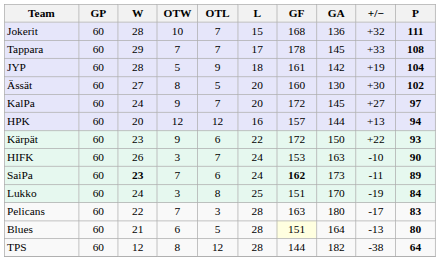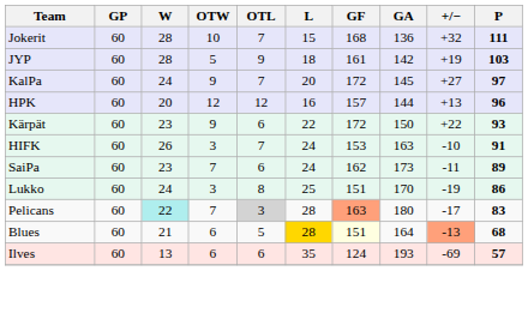- row: Tappara | 60 | 29 | 7 | 7 | 17 | 178 | 145 | +33 | 108
JYP | P: 104 -> 103
- row: Ässät | 60 | 27 | 8 | 5 | 20 | 160 | 130 | +30 | 102
HPK | P: 94 -> 96
HIFK | P: 90 -> 91
SaiPa | W: bold -> normal
SaiPa | GF: bold -> normal
Lukko | P: 84 -> 86
Pelicans | W: no background -> paleturquoise background
Pelicans | OTL: no background -> lightgrey background
Pelicans | GF: no background -> lightsalmon background
Blues | L: no background -> gold background
Blues | +/−: no background -> lightsalmon background
Blues | P: 80 -> 68
- row: TPS | 60 | 12 | 8 | 12 | 28 | 144 | 182 | -38 | 64
+ row: Ilves | 60 | 13 | 6 | 6 | 35 | 124 | 193 | -69 | 57
